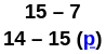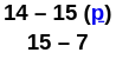rows swapped: 15 – 7 <-> 14 – 15 (p)
